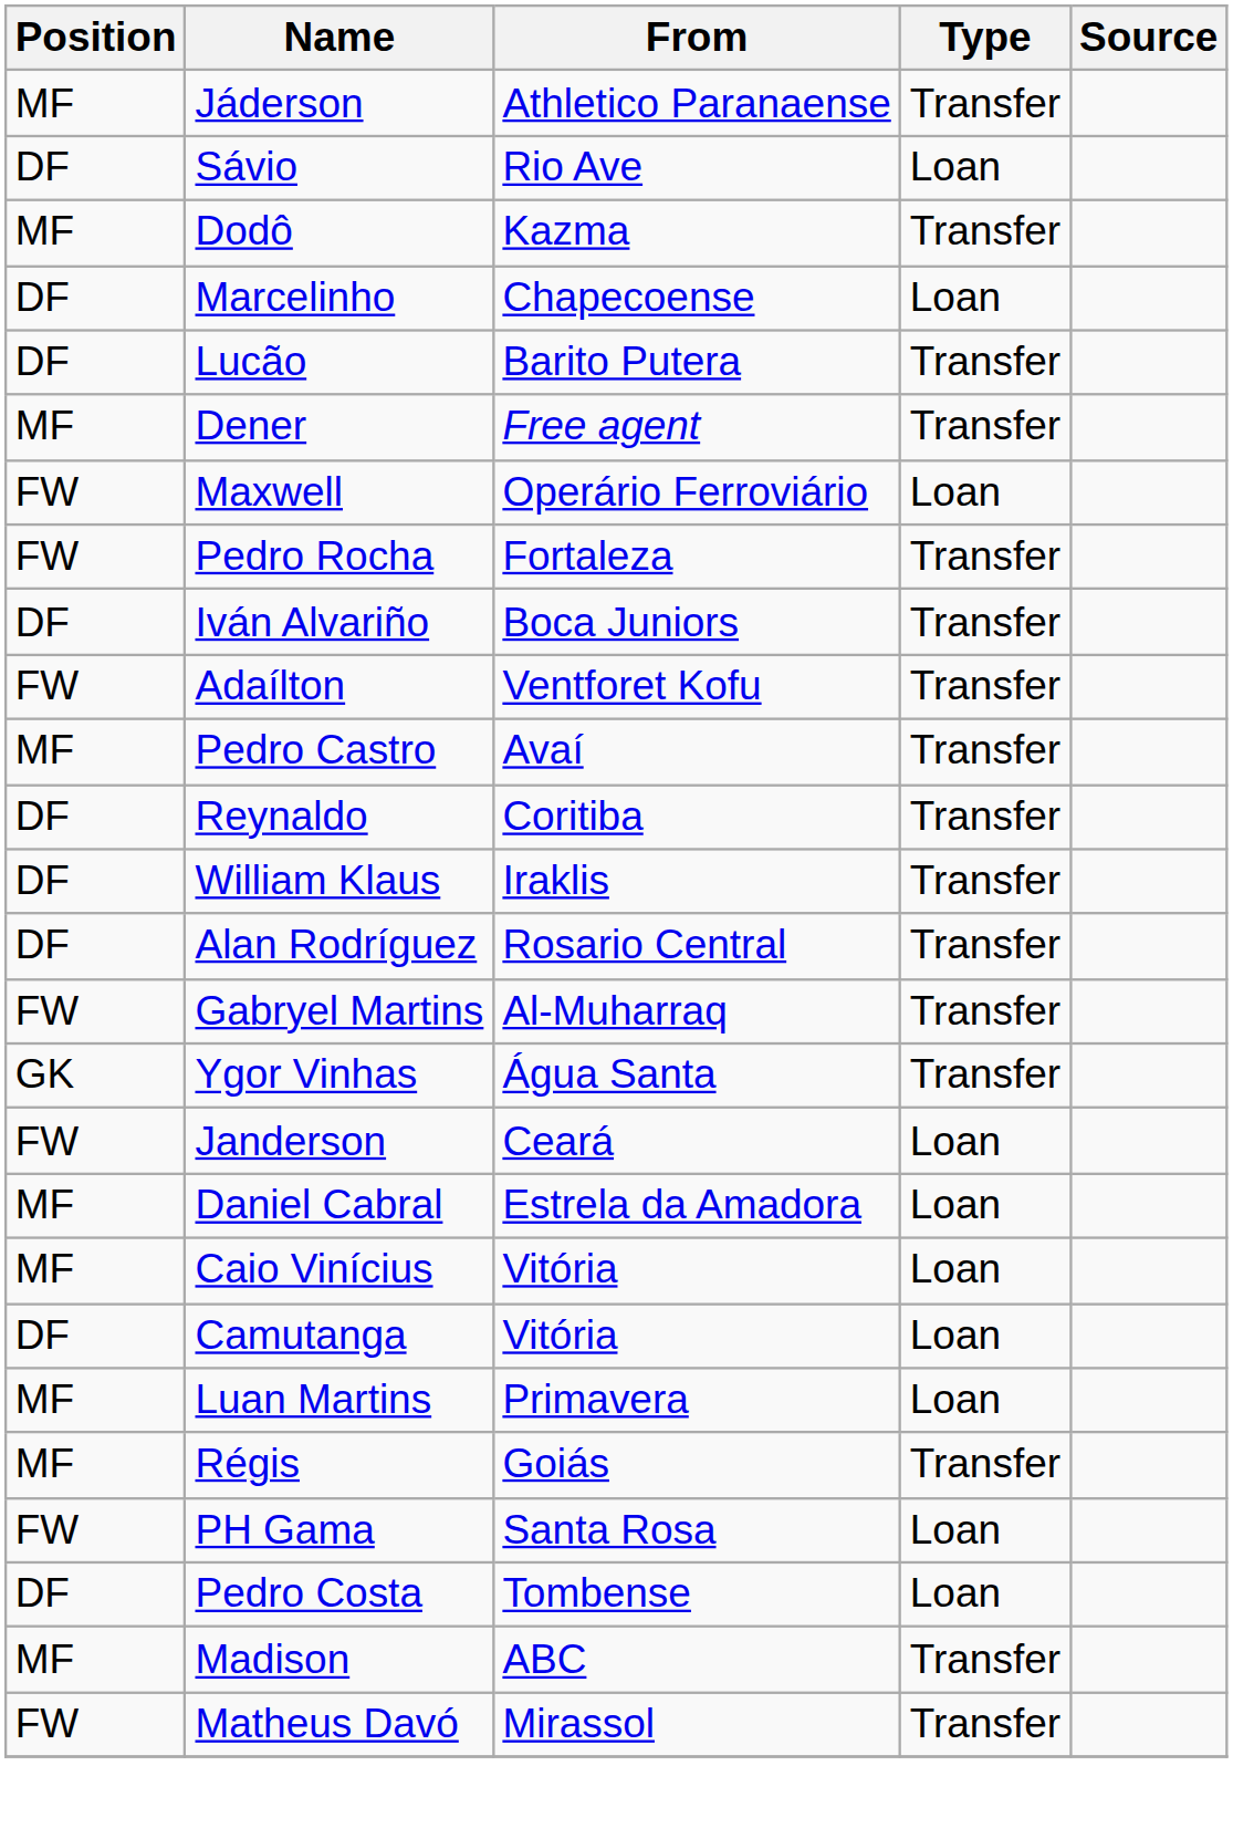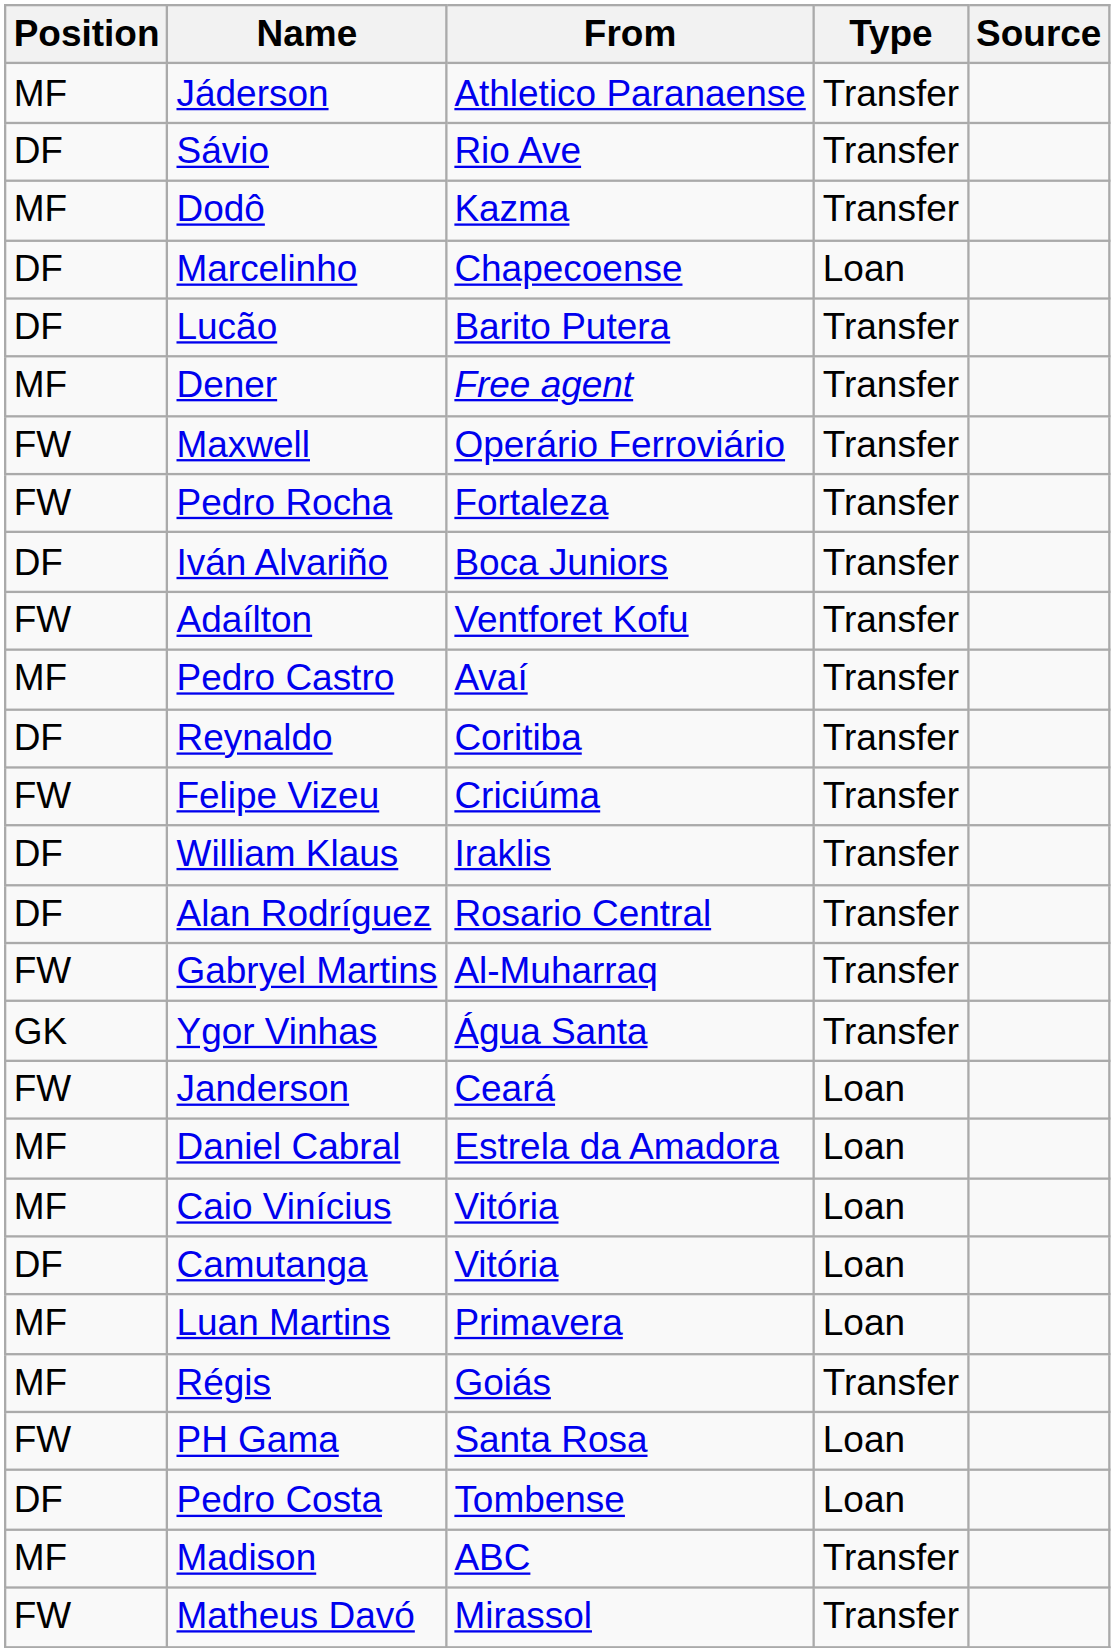Sávio | Type: Loan -> Transfer
Maxwell | Type: Loan -> Transfer
+ row: FW | Felipe Vizeu | Criciúma | Transfer
